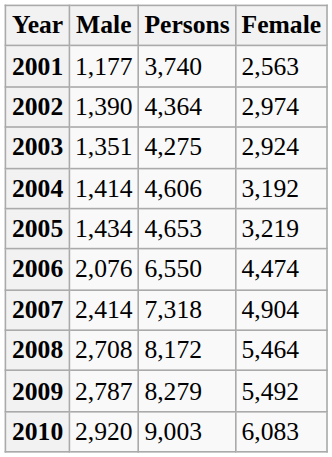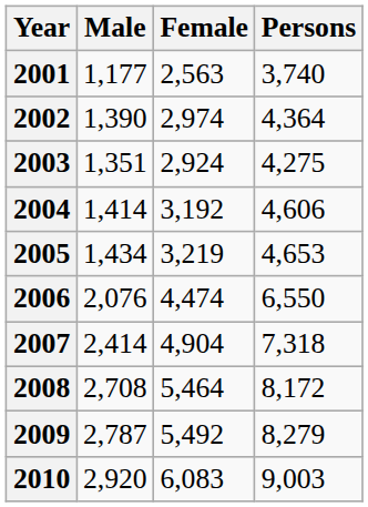columns swapped: Female <-> Persons
